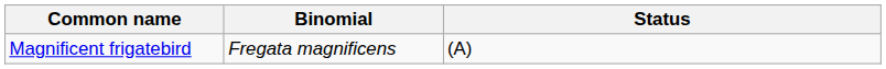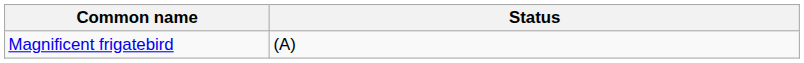- column: Binomial | Fregata magnificens
